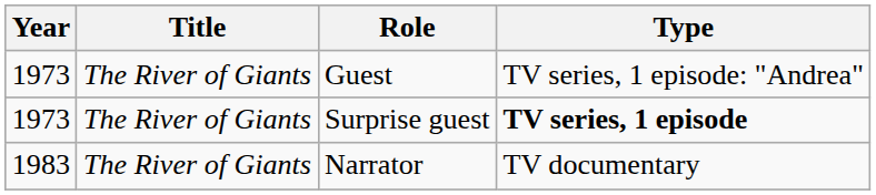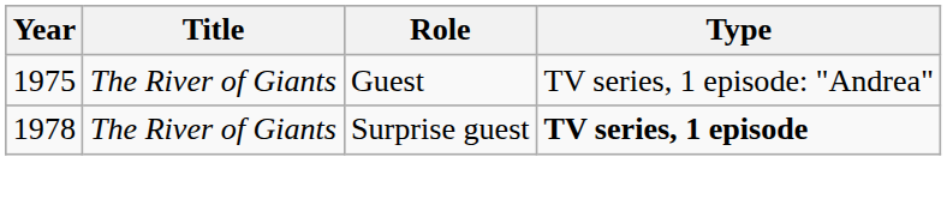Guest | Year: 1973 -> 1975
Surprise guest | Year: 1973 -> 1978
- row: 1983 | The River of Giants | Narrator | TV documentary
